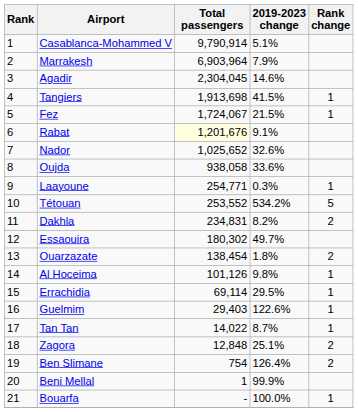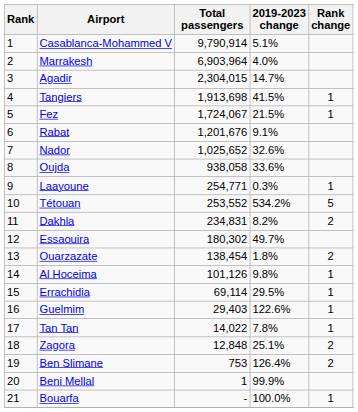Marrakesh | 2019-2023 change: 7.9% -> 4.0%
Agadir | Total passengers: 2,304,045 -> 2,304,015
Agadir | 2019-2023 change: 14.6% -> 14.7%
Rabat | Total passengers: lightyellow background -> no background
Tan Tan | 2019-2023 change: 8.7% -> 7.8%
Ben Slimane | Total passengers: 754 -> 753
